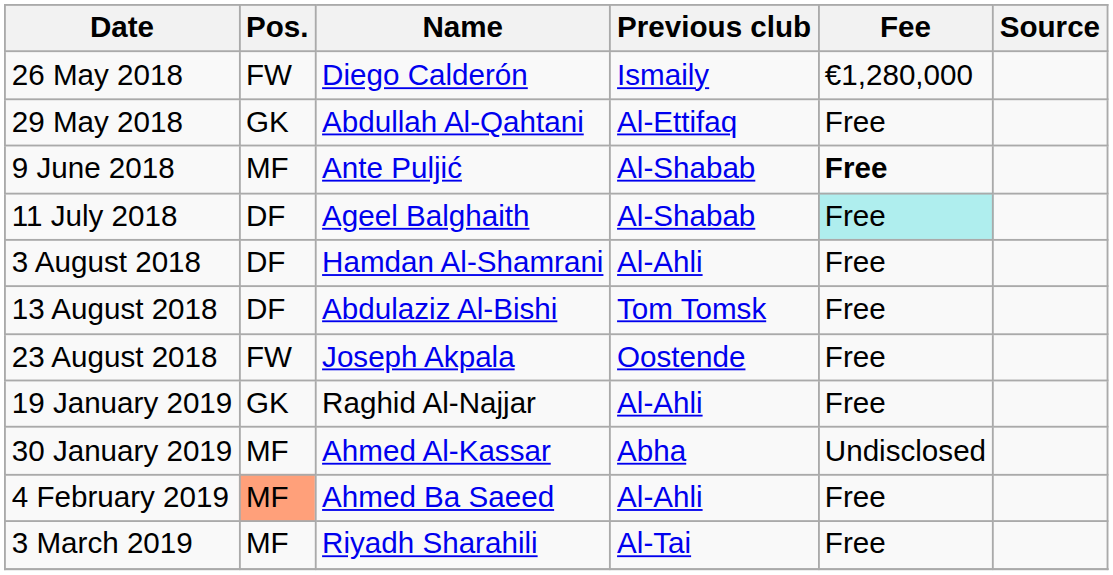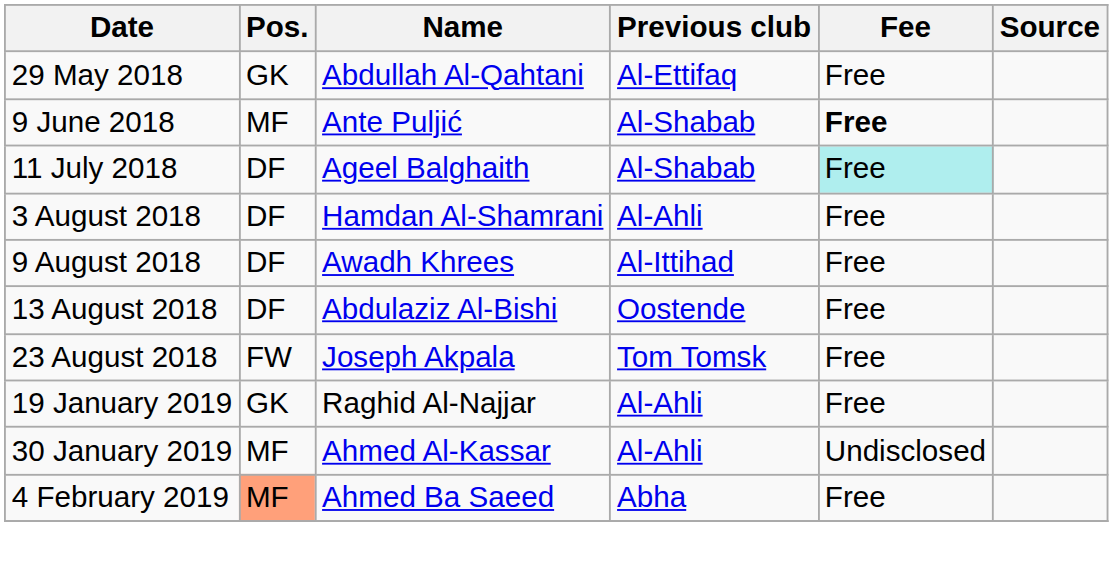- row: 26 May 2018 | FW | Diego Calderón | Ismaily | €1,280,000
+ row: 9 August 2018 | DF | Awadh Khrees | Al-Ittihad | Free
13 August 2018 | Previous club: Tom Tomsk -> Oostende
23 August 2018 | Previous club: Oostende -> Tom Tomsk
30 January 2019 | Previous club: Abha -> Al-Ahli
4 February 2019 | Previous club: Al-Ahli -> Abha
- row: 3 March 2019 | MF | Riyadh Sharahili | Al-Tai | Free
